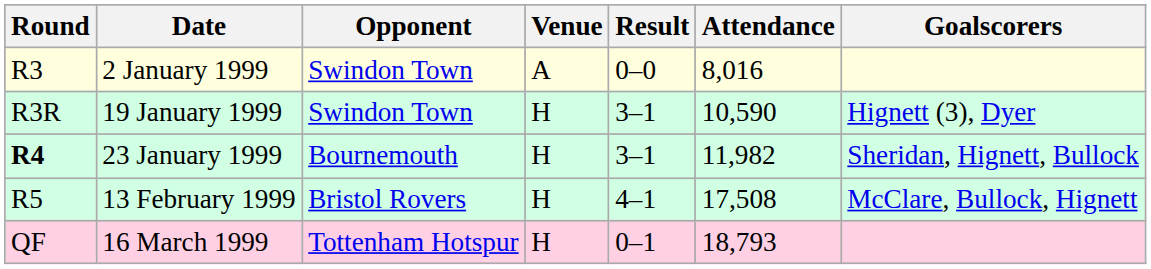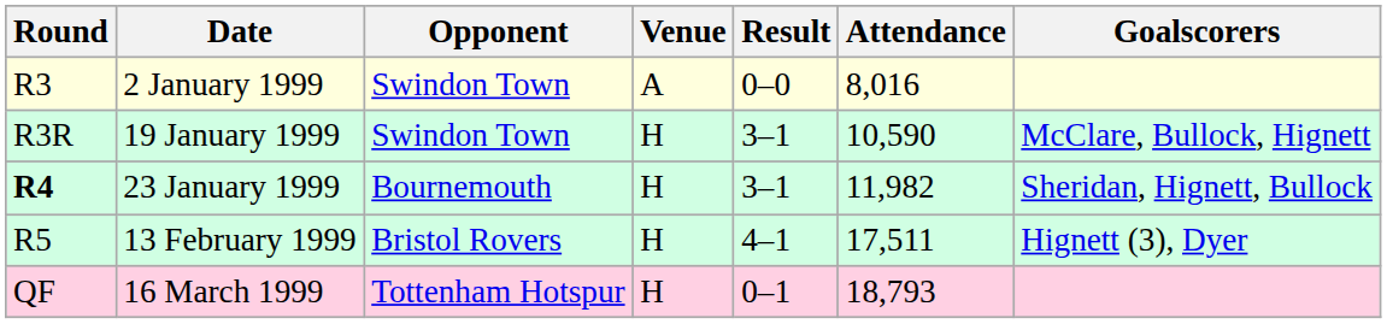19 January 1999 | Goalscorers: Hignett (3), Dyer -> McClare, Bullock, Hignett
13 February 1999 | Attendance: 17,508 -> 17,511
13 February 1999 | Goalscorers: McClare, Bullock, Hignett -> Hignett (3), Dyer
